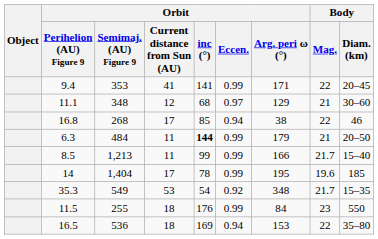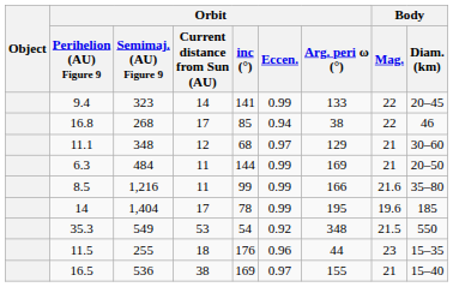9.4 | Orbit / Semimaj. (AU) Figure 9: 353 -> 323
9.4 | Orbit / Current distance from Sun (AU): 41 -> 14
9.4 | Orbit / Arg. peri ω (°): 171 -> 133
rows swapped: 11.1 <-> 16.8
6.3 | Orbit / inc (°): bold -> normal
6.3 | Orbit / Arg. peri ω (°): 179 -> 169
8.5 | Orbit / Semimaj. (AU) Figure 9: 1,213 -> 1,216
8.5 | Body / Mag.: 21.7 -> 21.6
8.5 | Body / Diam. (km): 15–40 -> 35–80
35.3 | Body / Mag.: 21.7 -> 21.5
35.3 | Body / Diam. (km): 15–35 -> 550
11.5 | Orbit / Eccen.: 0.99 -> 0.96
11.5 | Orbit / Arg. peri ω (°): 84 -> 44
11.5 | Body / Diam. (km): 550 -> 15–35
16.5 | Orbit / Current distance from Sun (AU): 18 -> 38
16.5 | Orbit / Eccen.: 0.94 -> 0.97
16.5 | Orbit / Arg. peri ω (°): 153 -> 155
16.5 | Body / Mag.: 22 -> 21
16.5 | Body / Diam. (km): 35–80 -> 15–40
